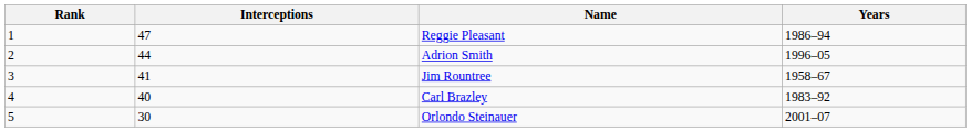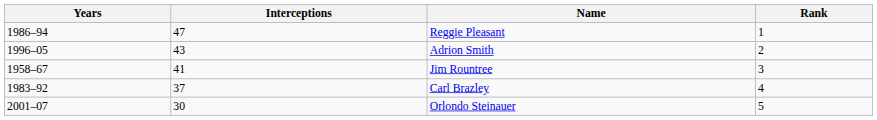columns swapped: Rank <-> Years
Adrion Smith | Interceptions: 44 -> 43
Carl Brazley | Interceptions: 40 -> 37
